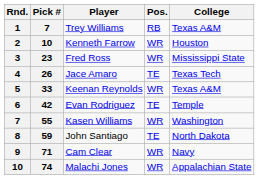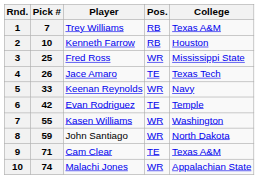Kenneth Farrow | Pos.: WR -> RB
Fred Ross | Pick #: 23 -> 25
Keenan Reynolds | College: Texas A&M -> Navy
John Santiago | Pos.: TE -> WR
Cam Clear | Pos.: WR -> TE
Cam Clear | College: Navy -> Texas A&M
